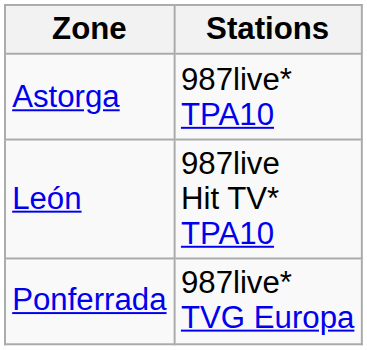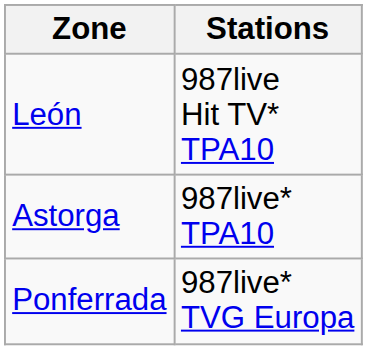rows swapped: Astorga <-> León
